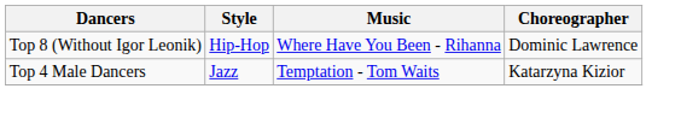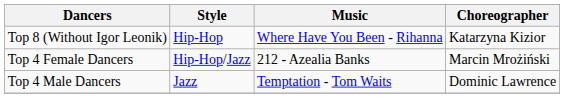Top 8 (Without Igor Leonik) | Choreographer: Dominic Lawrence -> Katarzyna Kizior
+ row: Top 4 Female Dancers | Hip-Hop/Jazz | 212 - Azealia Banks | Marcin Mrożiński
Top 4 Male Dancers | Choreographer: Katarzyna Kizior -> Dominic Lawrence
